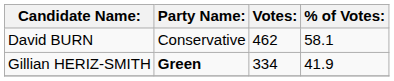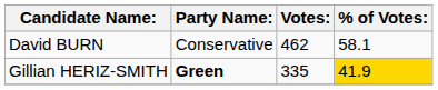Gillian HERIZ-SMITH | Votes:: 334 -> 335
Gillian HERIZ-SMITH | % of Votes:: no background -> gold background
